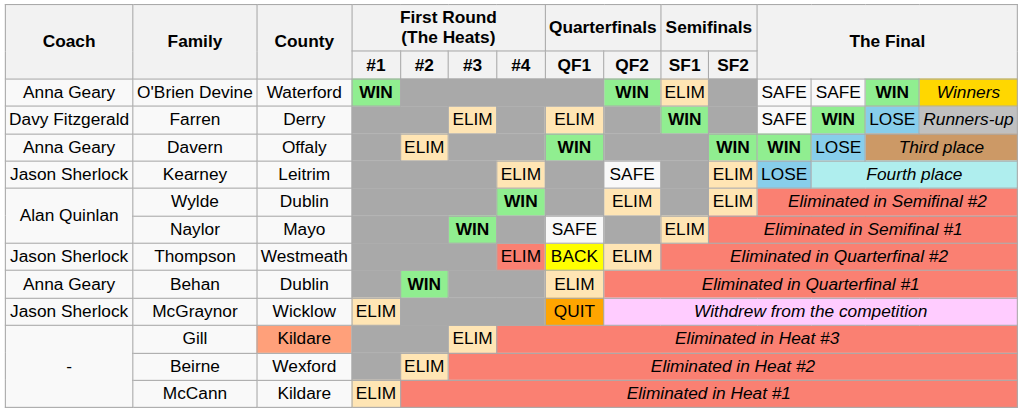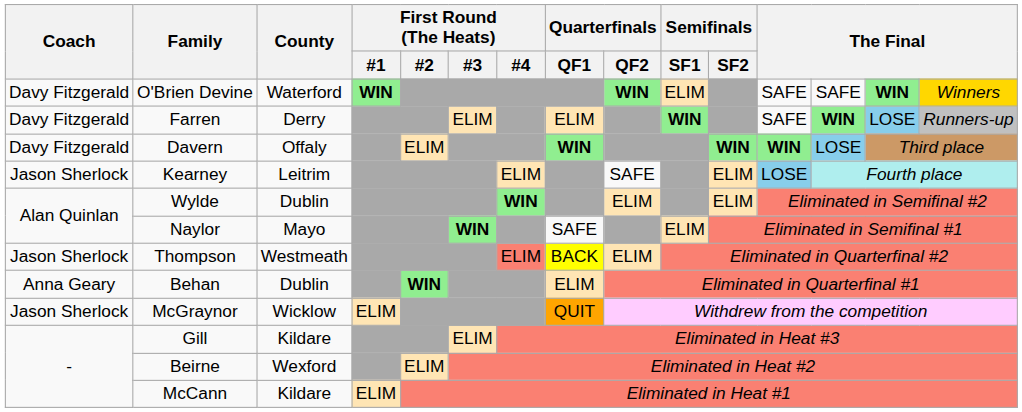O'Brien Devine | Coach: Anna Geary -> Davy Fitzgerald
Davern | Coach: Anna Geary -> Davy Fitzgerald
Gill | County: lightsalmon background -> no background
